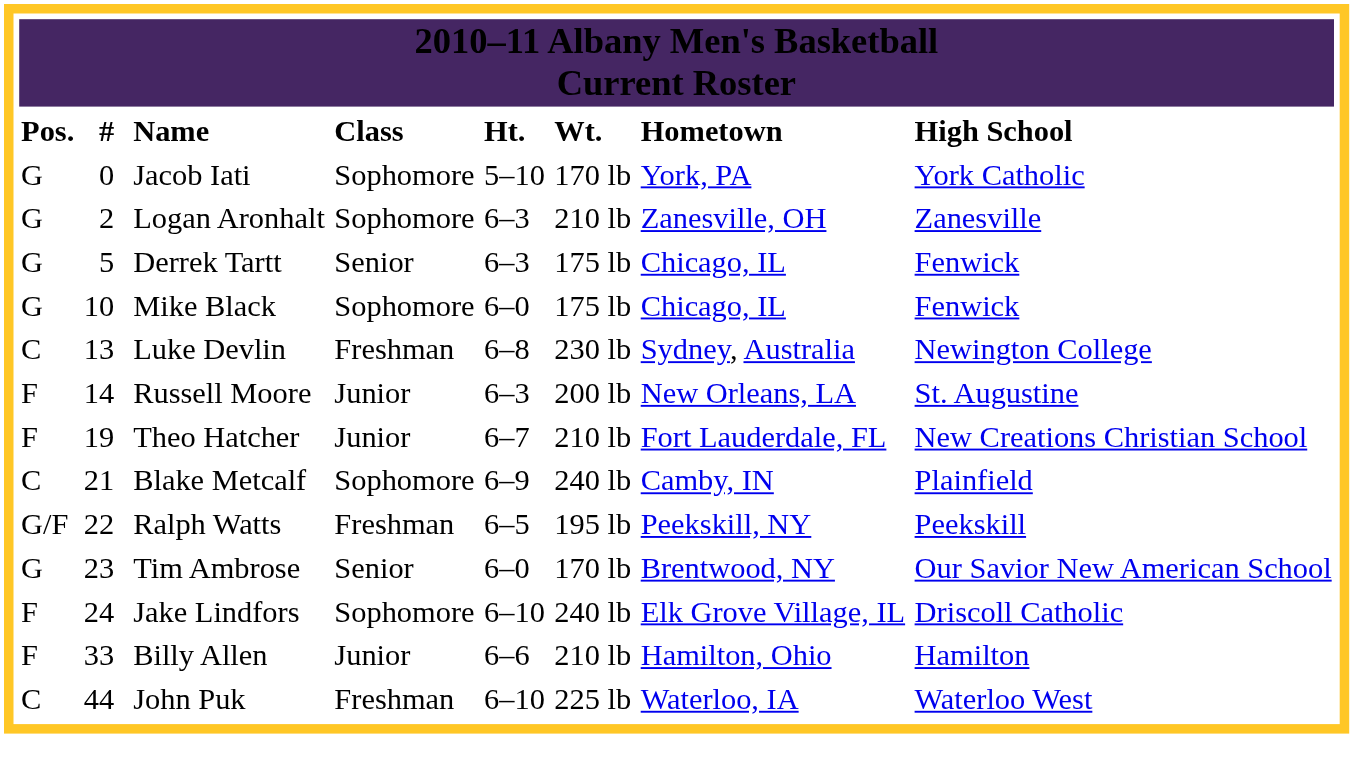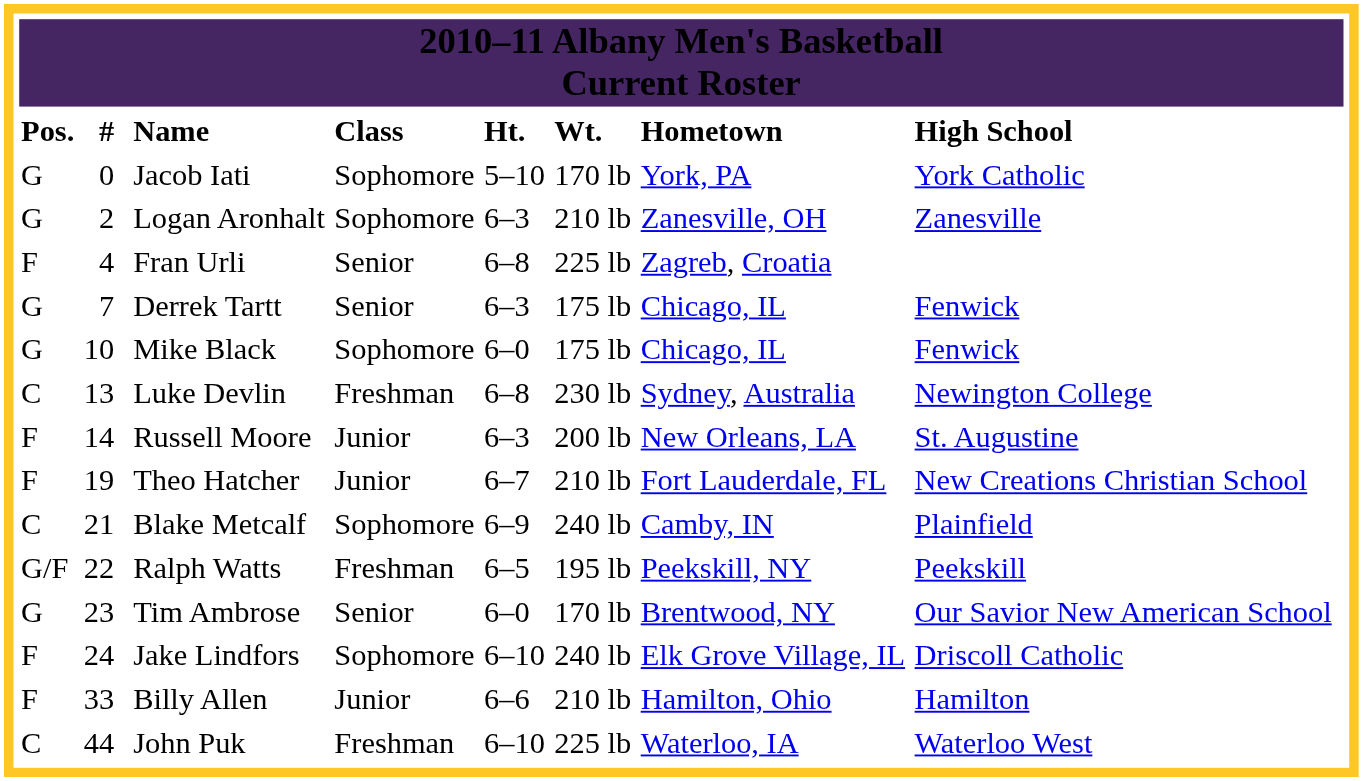+ row: F | 4 | Fran Urli | Senior | 6–8 | 225 lb | Zagreb, Croatia
Derrek Tartt | column 2: 5 -> 7
